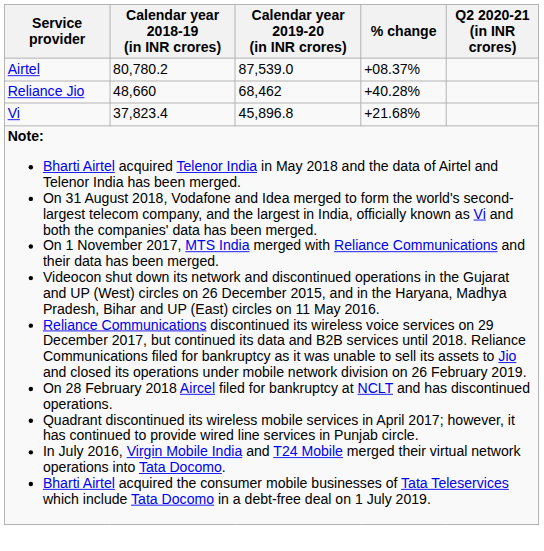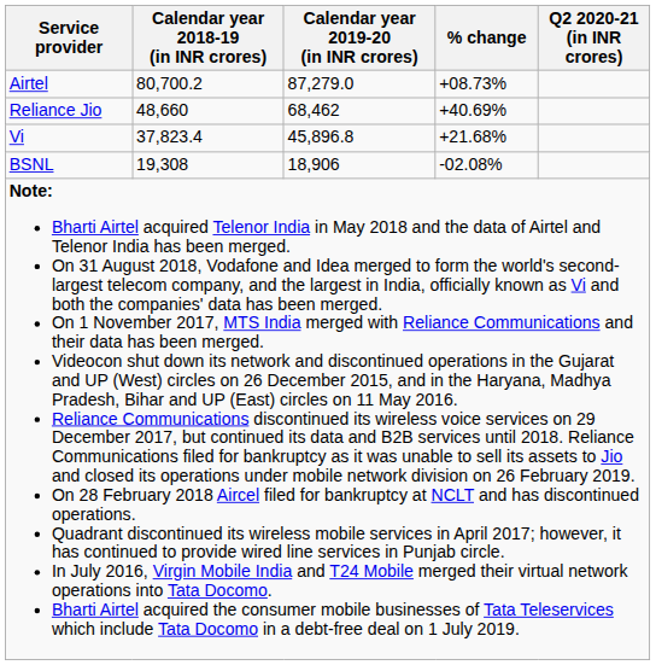Airtel | Calendar year 2018-19 (in INR crores): 80,780.2 -> 80,700.2
Airtel | Calendar year 2019-20 (in INR crores): 87,539.0 -> 87,279.0
Airtel | % change: +08.37% -> +08.73%
Reliance Jio | % change: +40.28% -> +40.69%
+ row: BSNL | 19,308 | 18,906 | -02.08%
